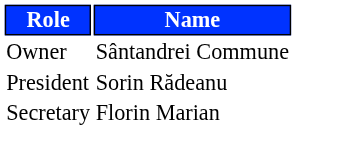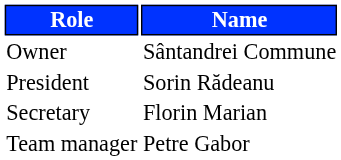+ row: Team manager | Petre Gabor
